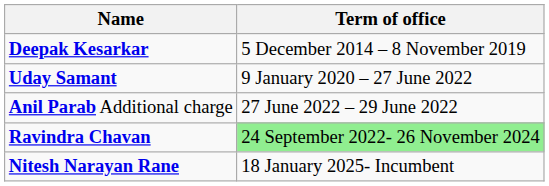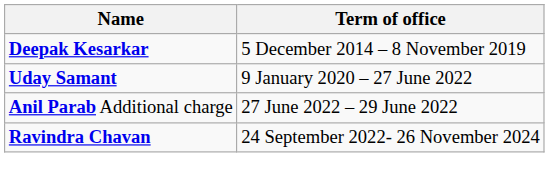Ravindra Chavan | Term of office: lightgreen background -> no background
- row: Nitesh Narayan Rane | 18 January 2025- Incumbent
